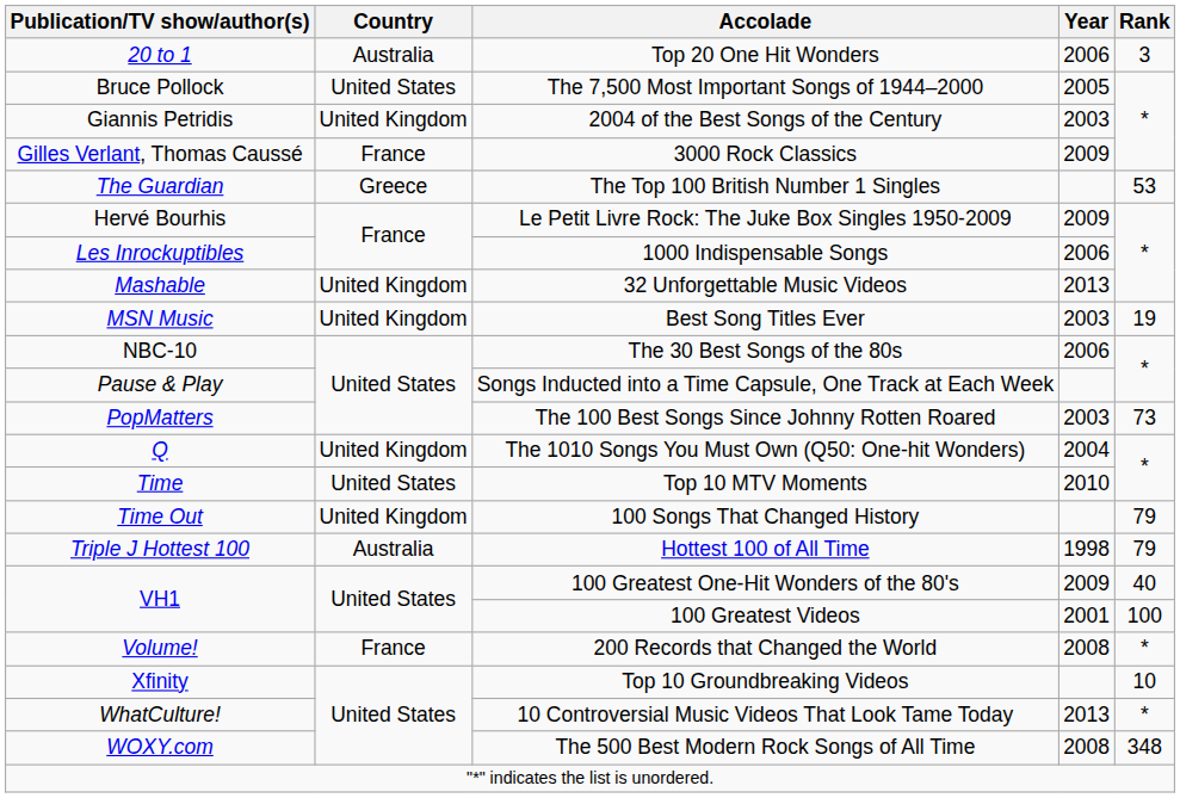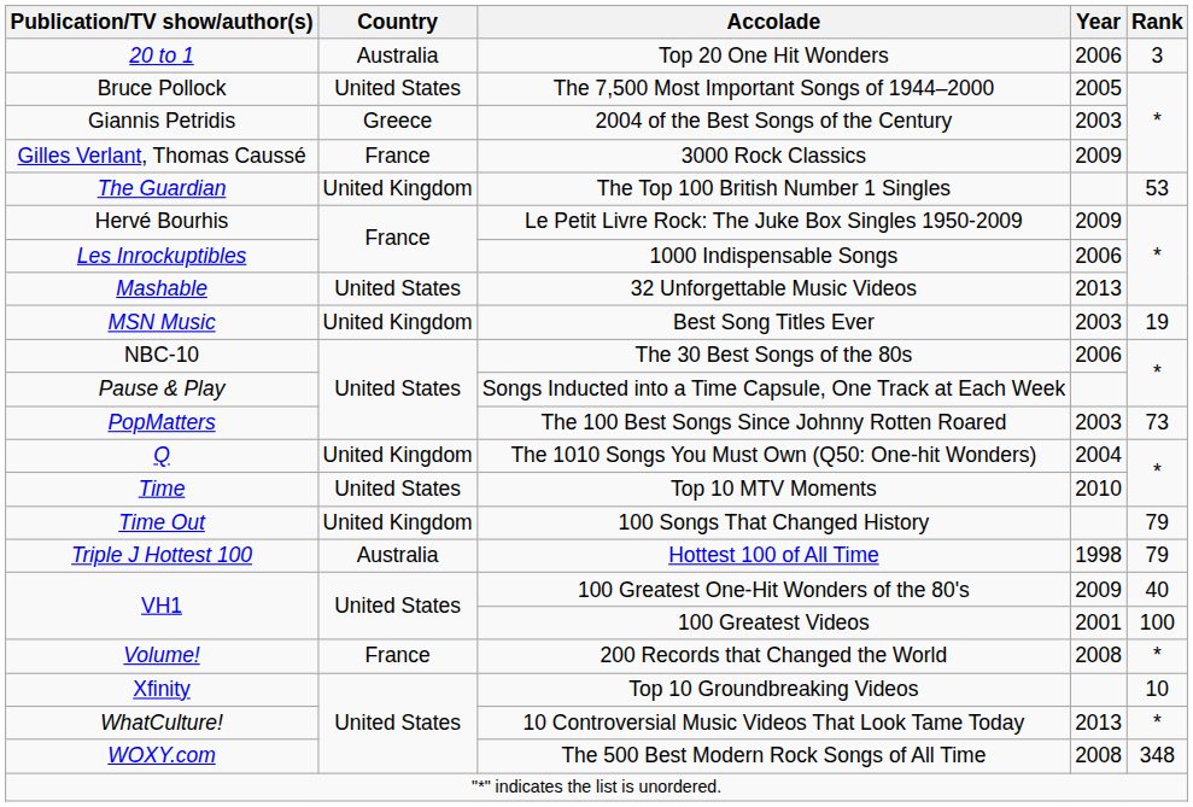2004 of the Best Songs of the Century | Country: United Kingdom -> Greece
The Top 100 British Number 1 Singles | Country: Greece -> United Kingdom
32 Unforgettable Music Videos | Country: United Kingdom -> United States
